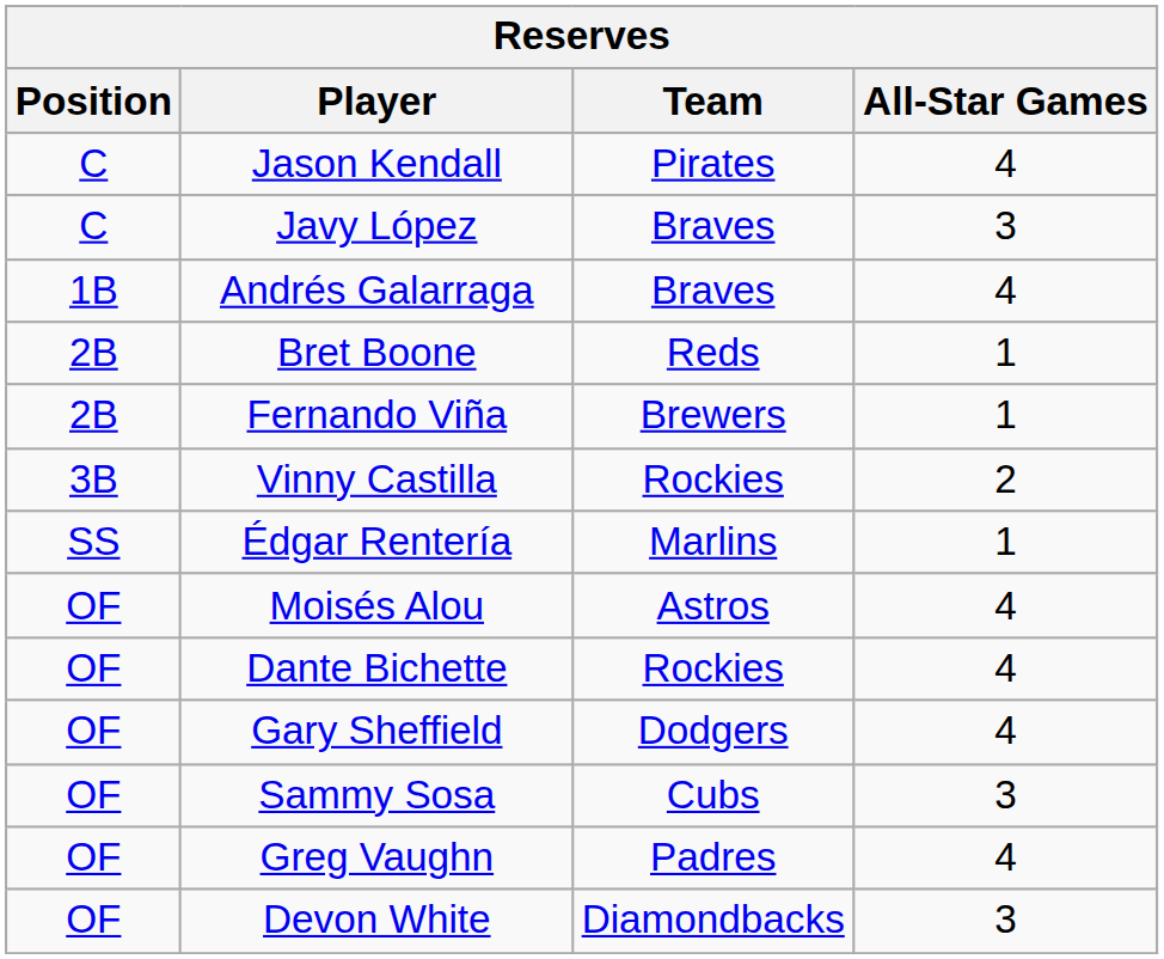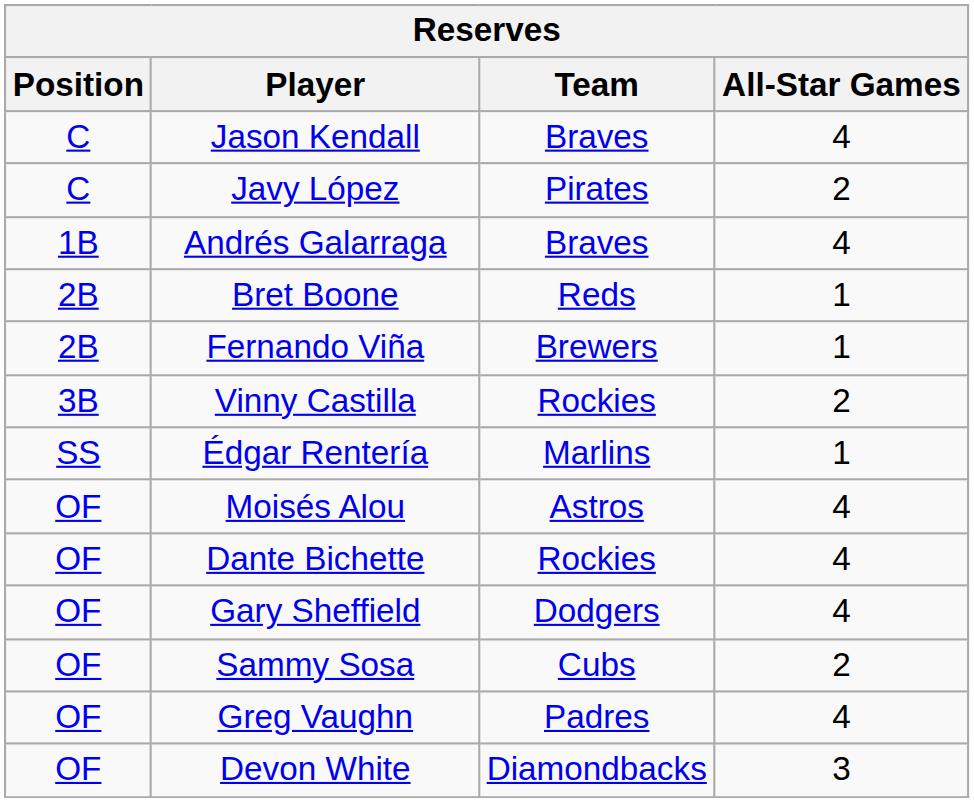Jason Kendall | Team: Pirates -> Braves
Javy López | Team: Braves -> Pirates
Javy López | All-Star Games: 3 -> 2
Sammy Sosa | All-Star Games: 3 -> 2
